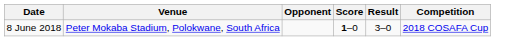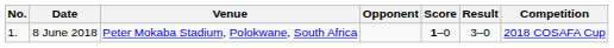+ column: No. | 1.
